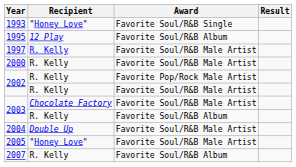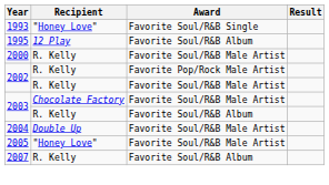- row: 1997 | R. Kelly | Favorite Soul/R&B Male Artist
